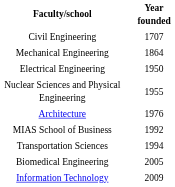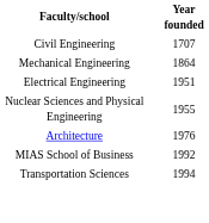Electrical Engineering | Year founded: 1950 -> 1951
- row: Biomedical Engineering | 2005
- row: Information Technology | 2009
